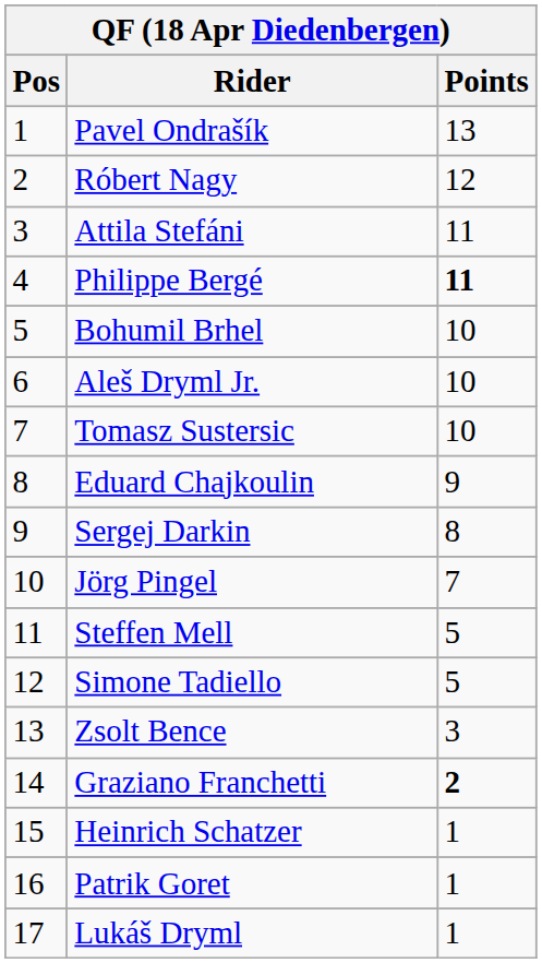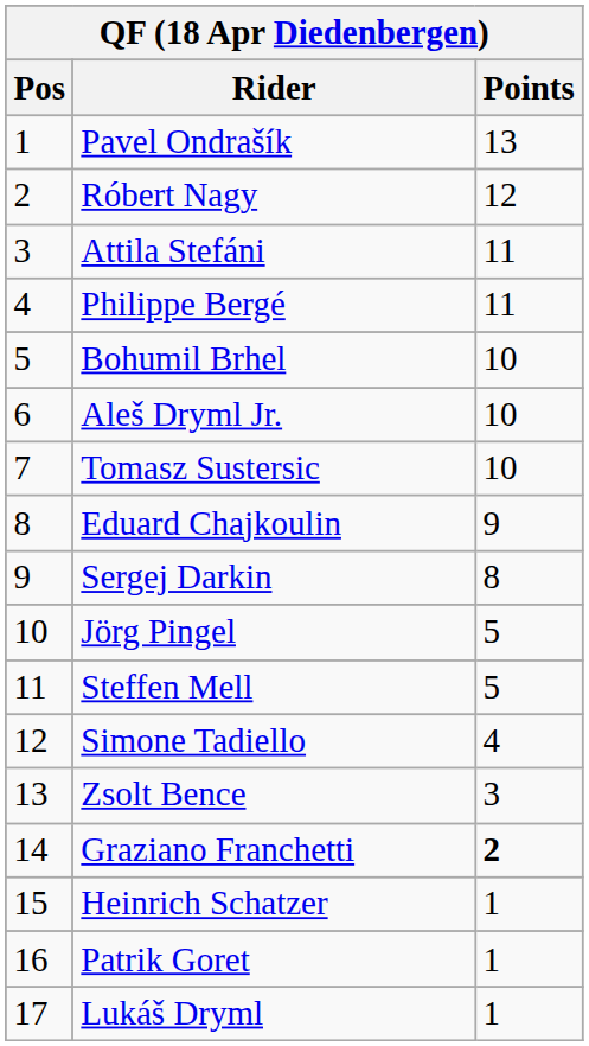Philippe Bergé | Points: bold -> normal
Jörg Pingel | Points: 7 -> 5
Simone Tadiello | Points: 5 -> 4
